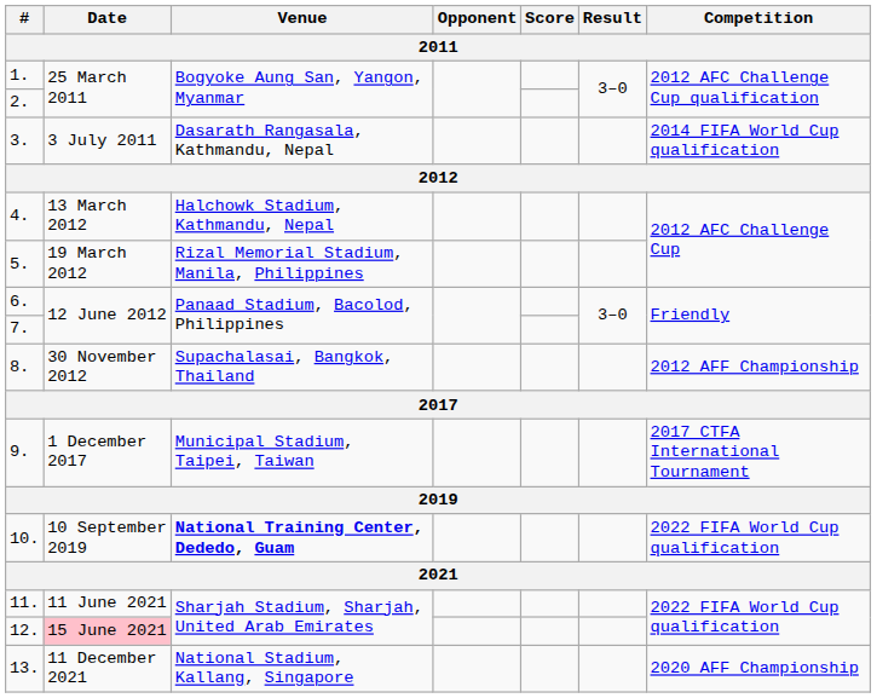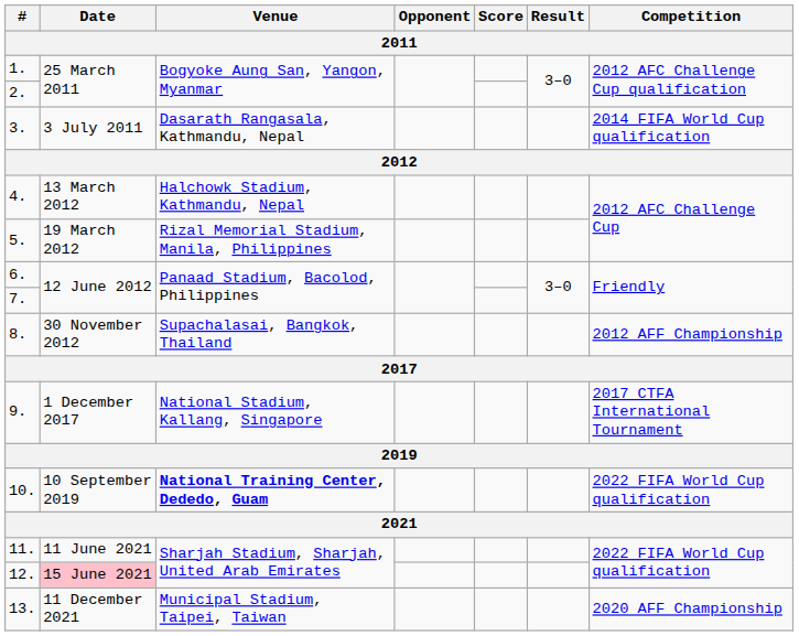9. | Venue: Municipal Stadium, Taipei, Taiwan -> National Stadium, Kallang, Singapore
13. | Venue: National Stadium, Kallang, Singapore -> Municipal Stadium, Taipei, Taiwan
